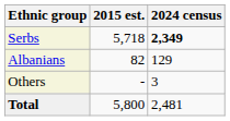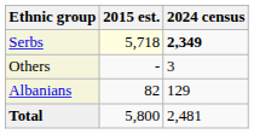Serbs | 2015 est.: no background -> lightyellow background
rows swapped: Albanians <-> Others
